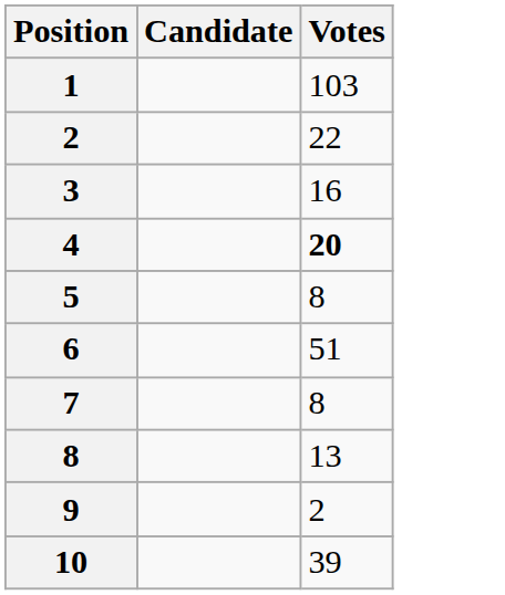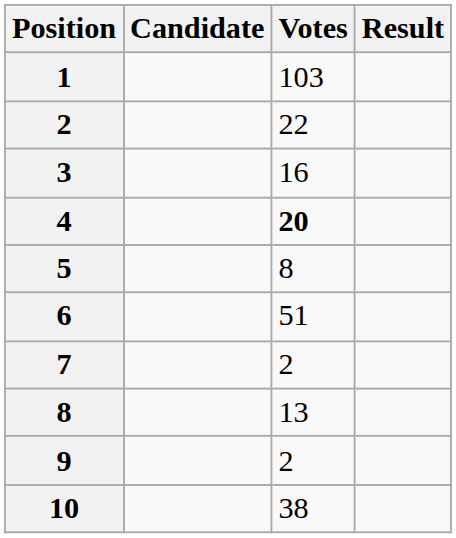+ column: Result
7 | Votes: 8 -> 2
10 | Votes: 39 -> 38
